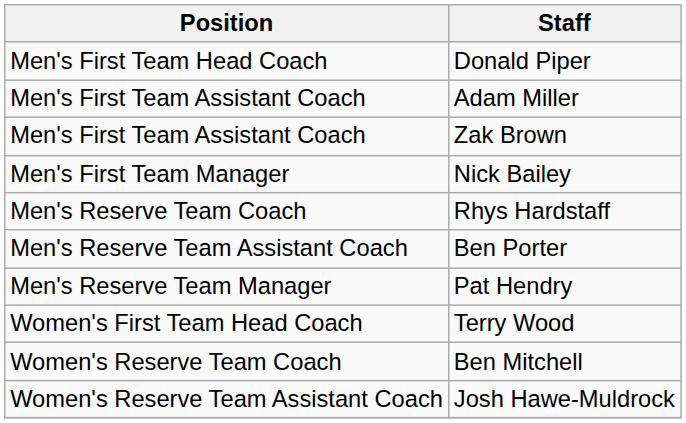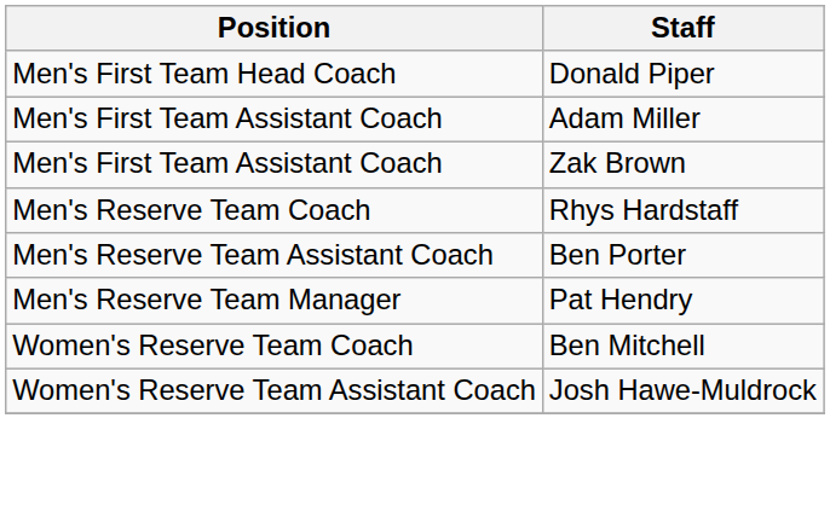- row: Men's First Team Manager | Nick Bailey
- row: Women's First Team Head Coach | Terry Wood
